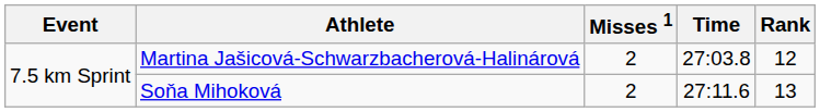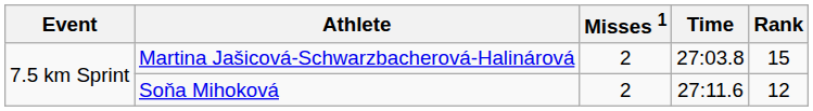Martina Jašicová-Schwarzbacherová-Halinárová | Rank: 12 -> 15
Soňa Mihoková | Rank: 13 -> 12
